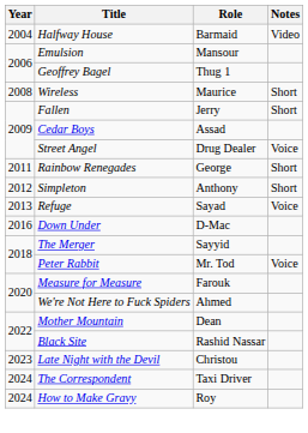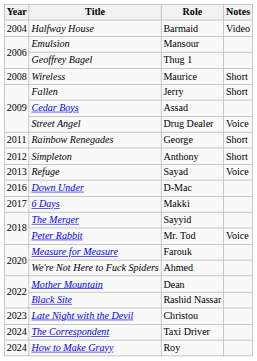+ row: 2017 | 6 Days | Makki
